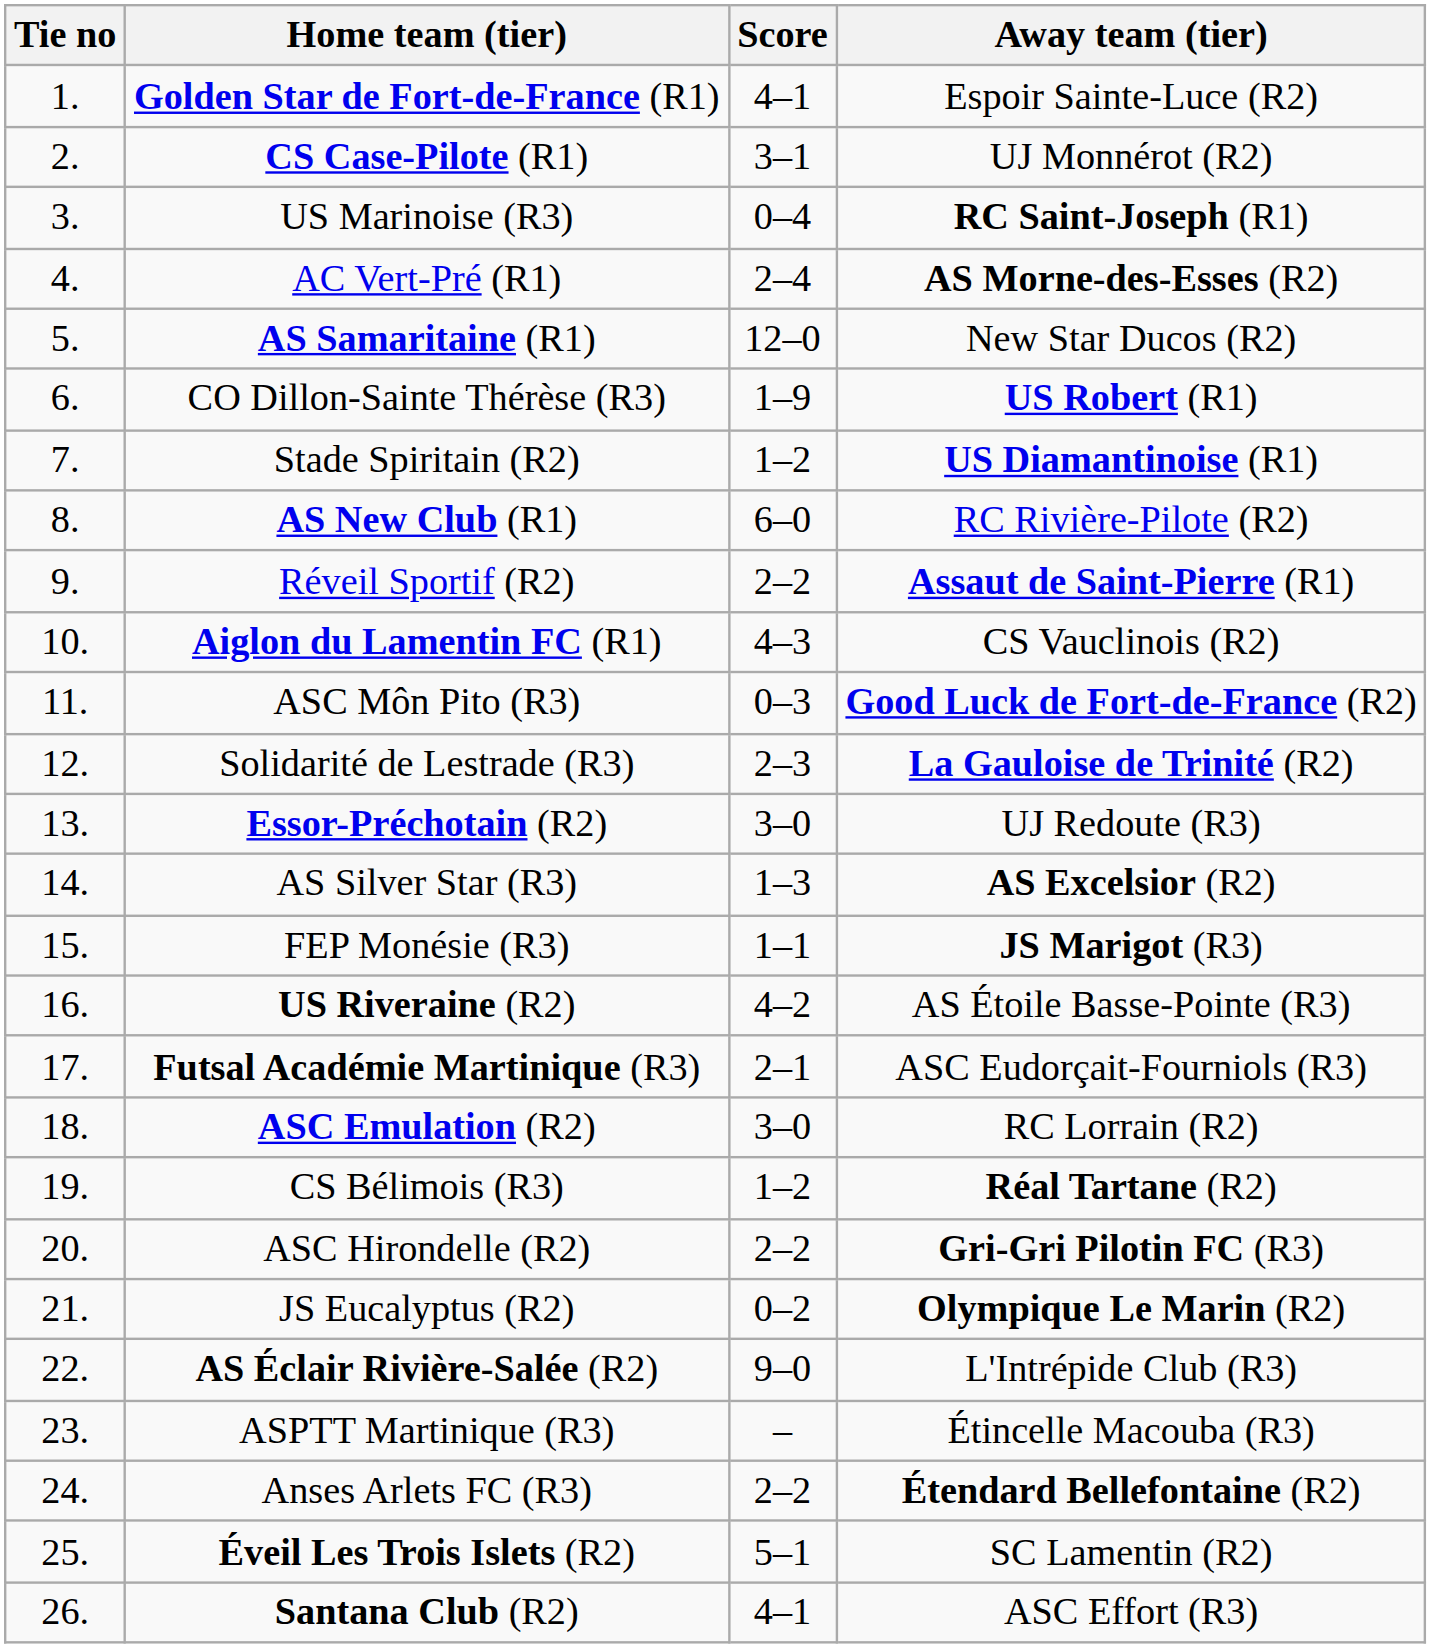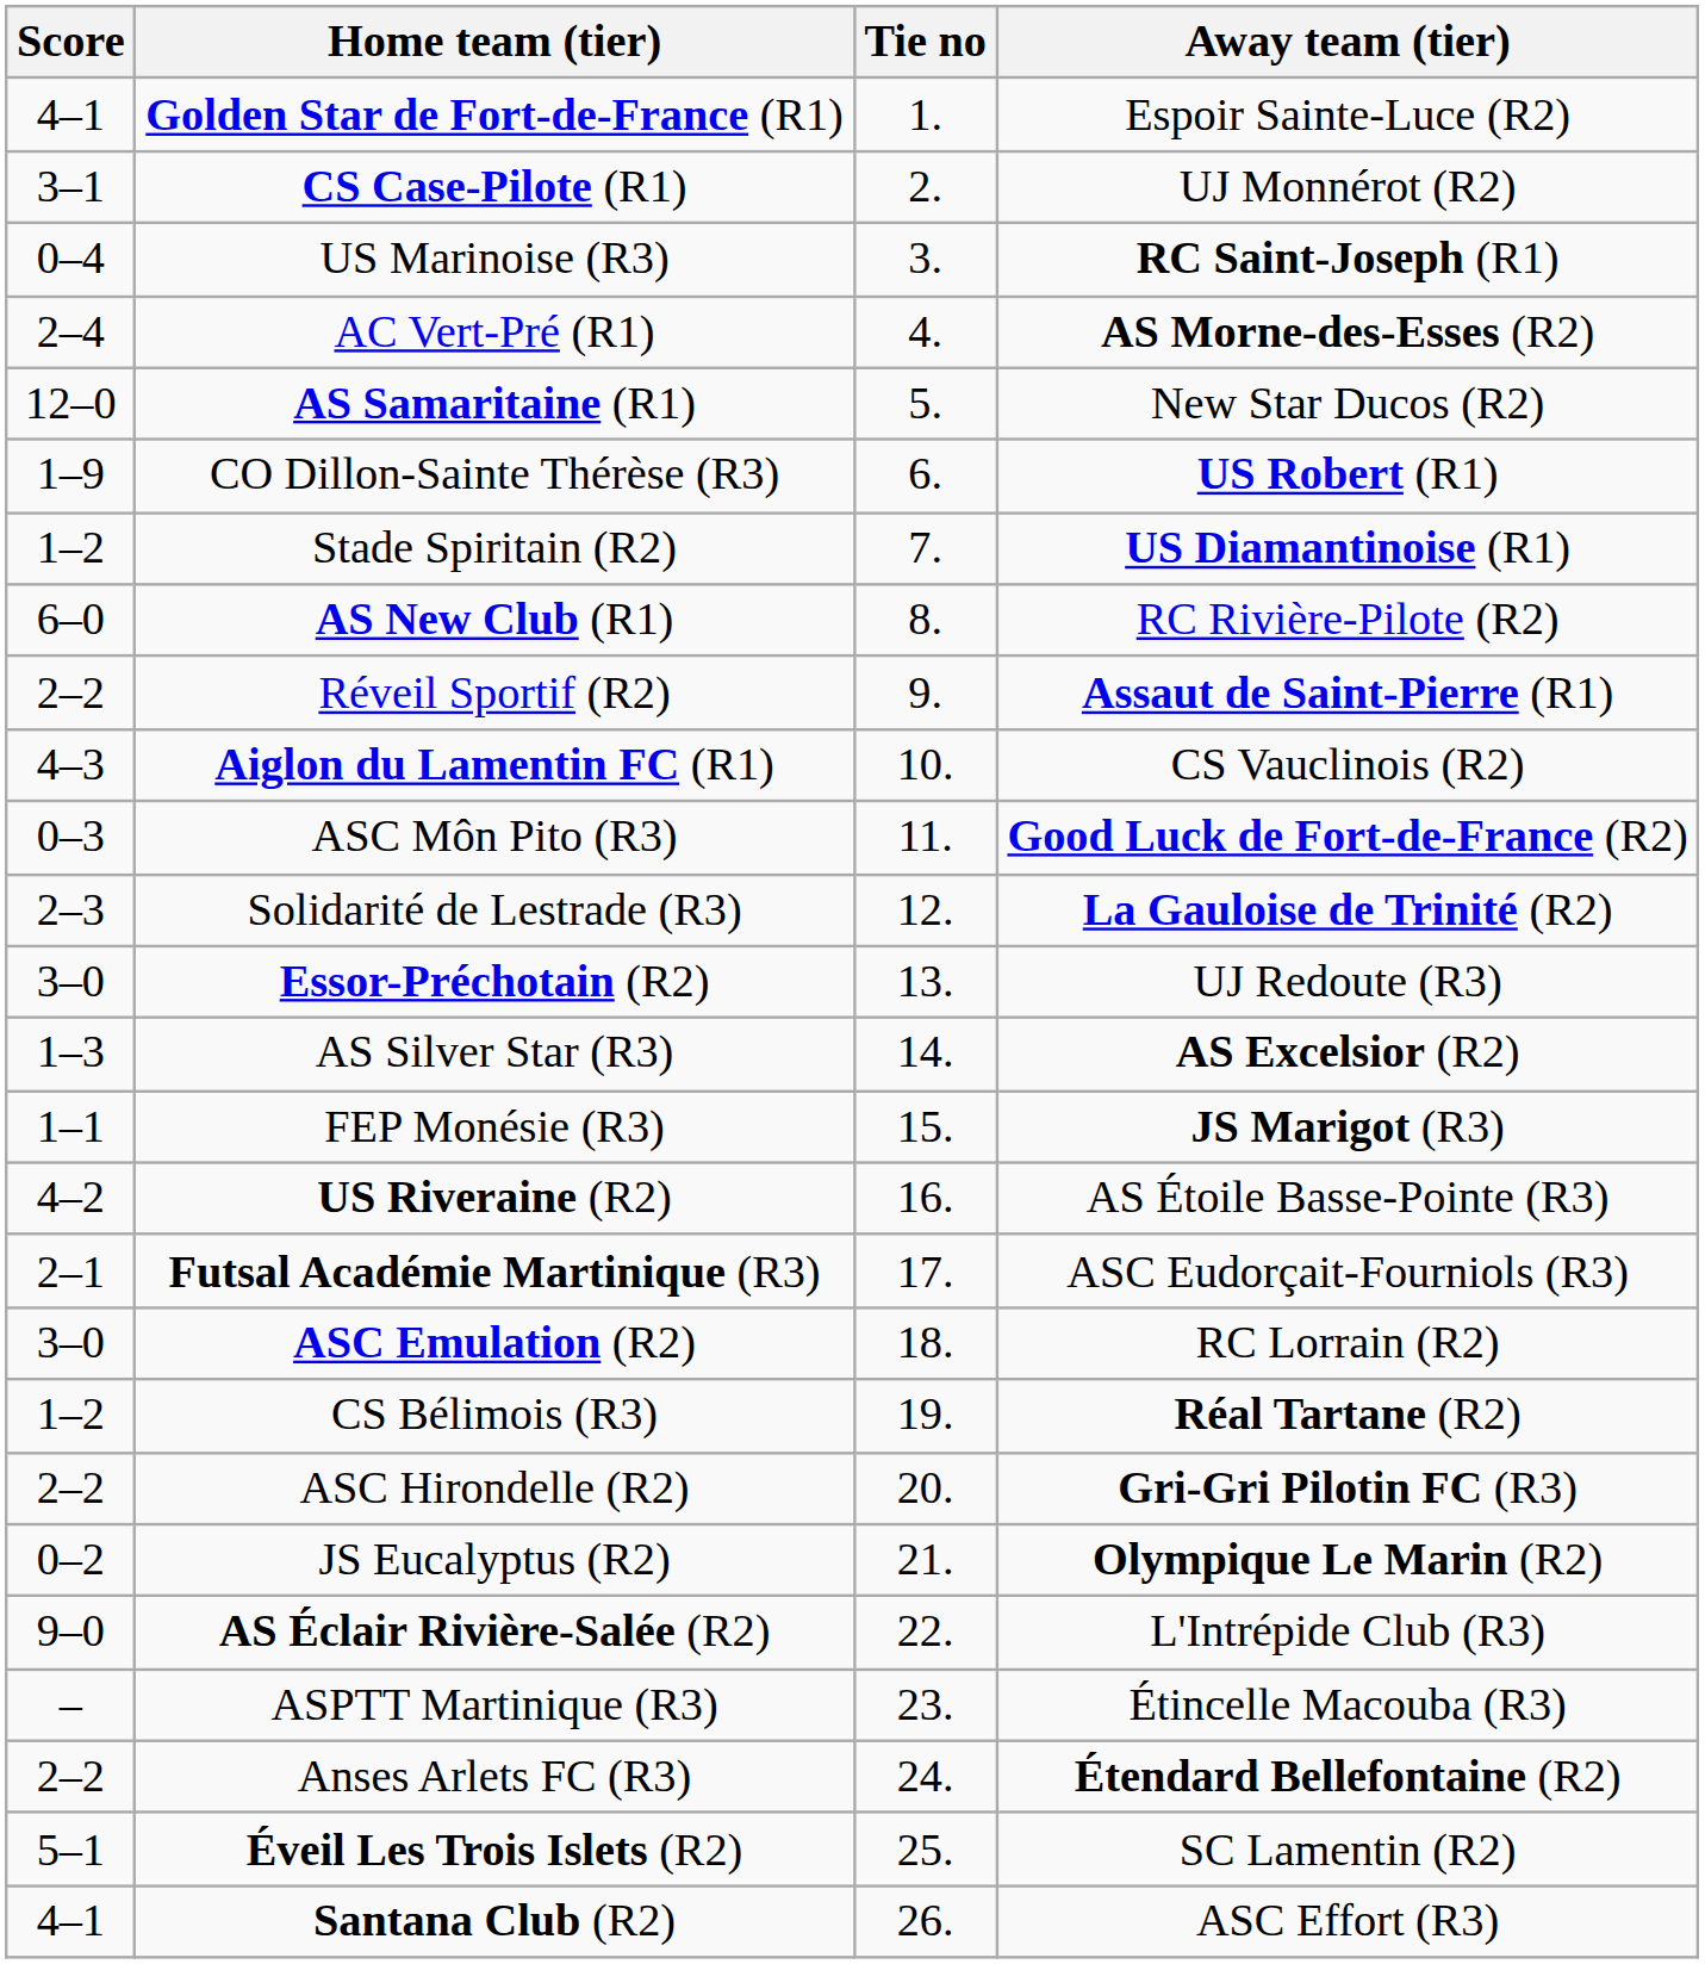columns swapped: Tie no <-> Score
